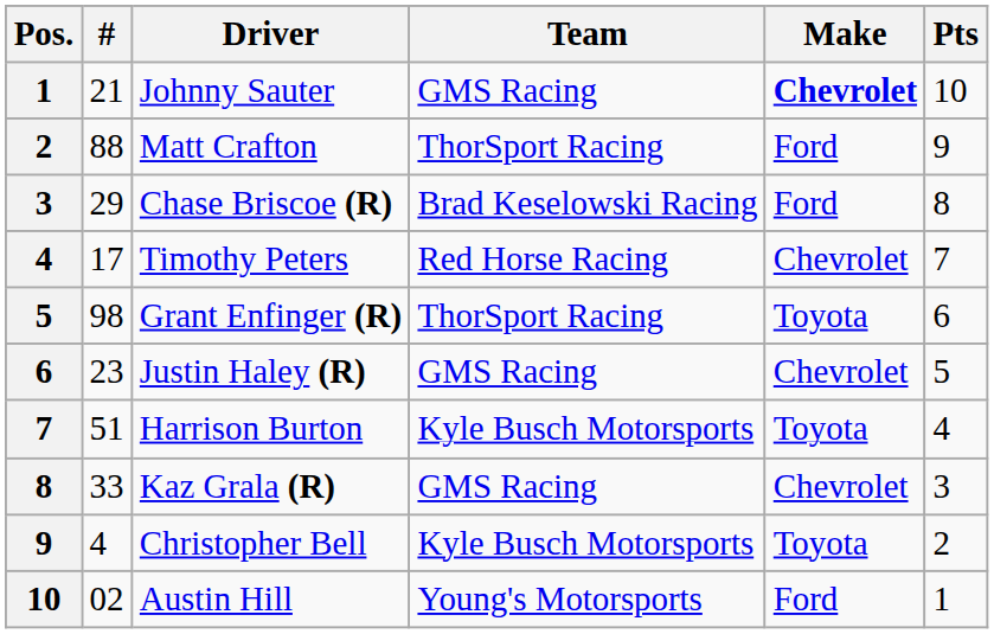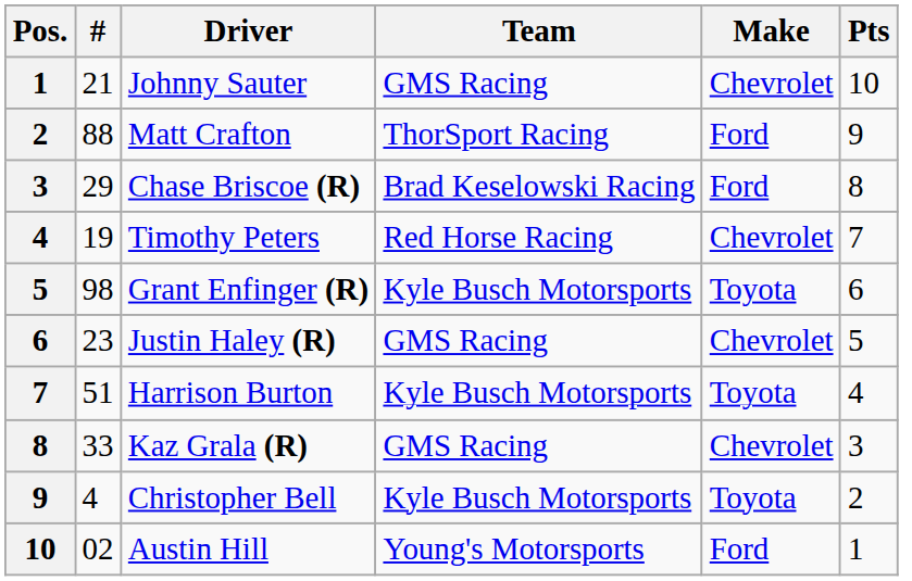Johnny Sauter | Make: bold -> normal
Timothy Peters | #: 17 -> 19
Grant Enfinger (R) | Team: ThorSport Racing -> Kyle Busch Motorsports
